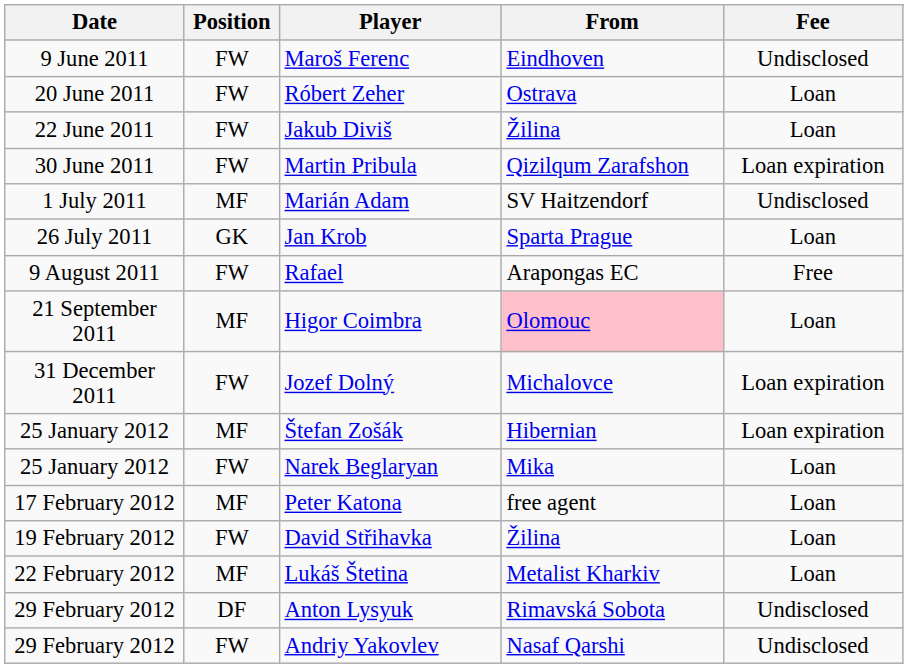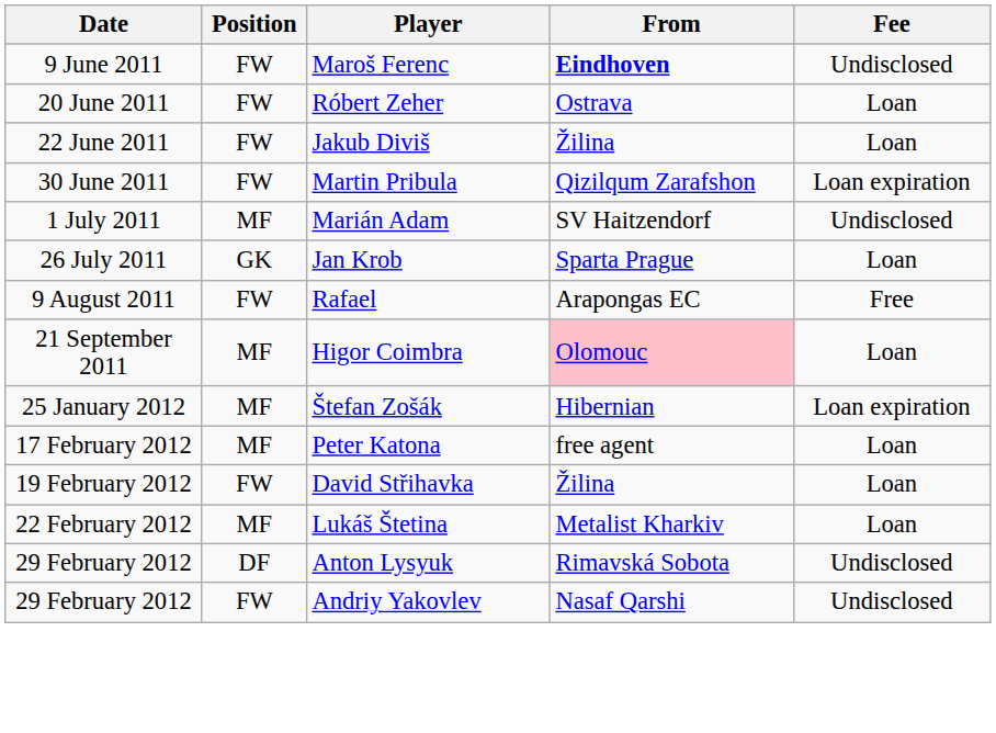Maroš Ferenc | From: normal -> bold
- row: 31 December 2011 | FW | Jozef Dolný | Michalovce | Loan expiration
- row: 25 January 2012 | FW | Narek Beglaryan | Mika | Loan
